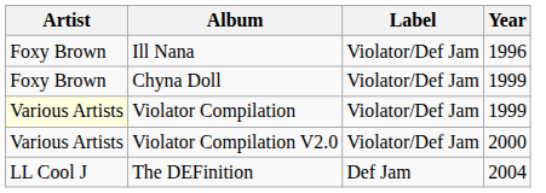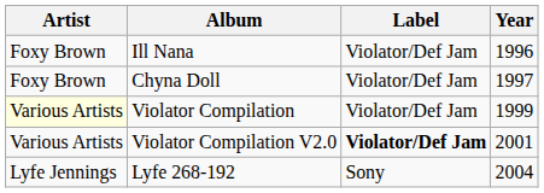Chyna Doll | Year: 1999 -> 1997
Violator Compilation V2.0 | Label: normal -> bold
Violator Compilation V2.0 | Year: 2000 -> 2001
- row: LL Cool J | The DEFinition | Def Jam | 2004
+ row: Lyfe Jennings | Lyfe 268-192 | Sony | 2004
